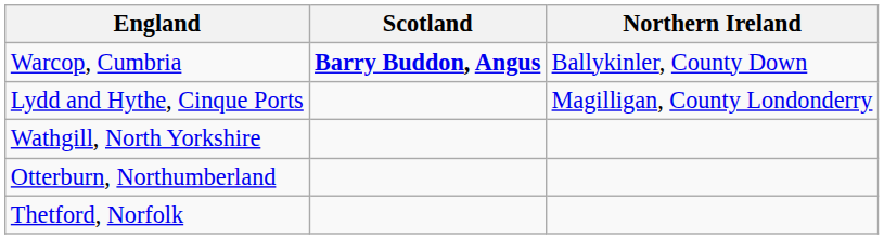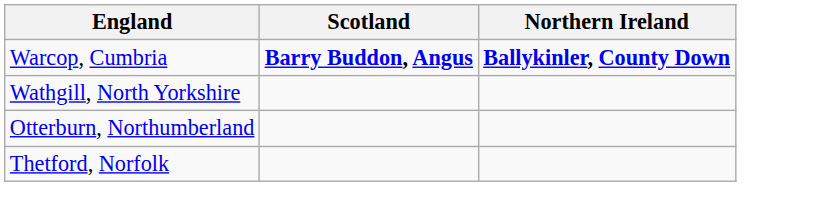Warcop, Cumbria | Northern Ireland: normal -> bold
- row: Lydd and Hythe, Cinque Ports | Magilligan, County Londonderry
